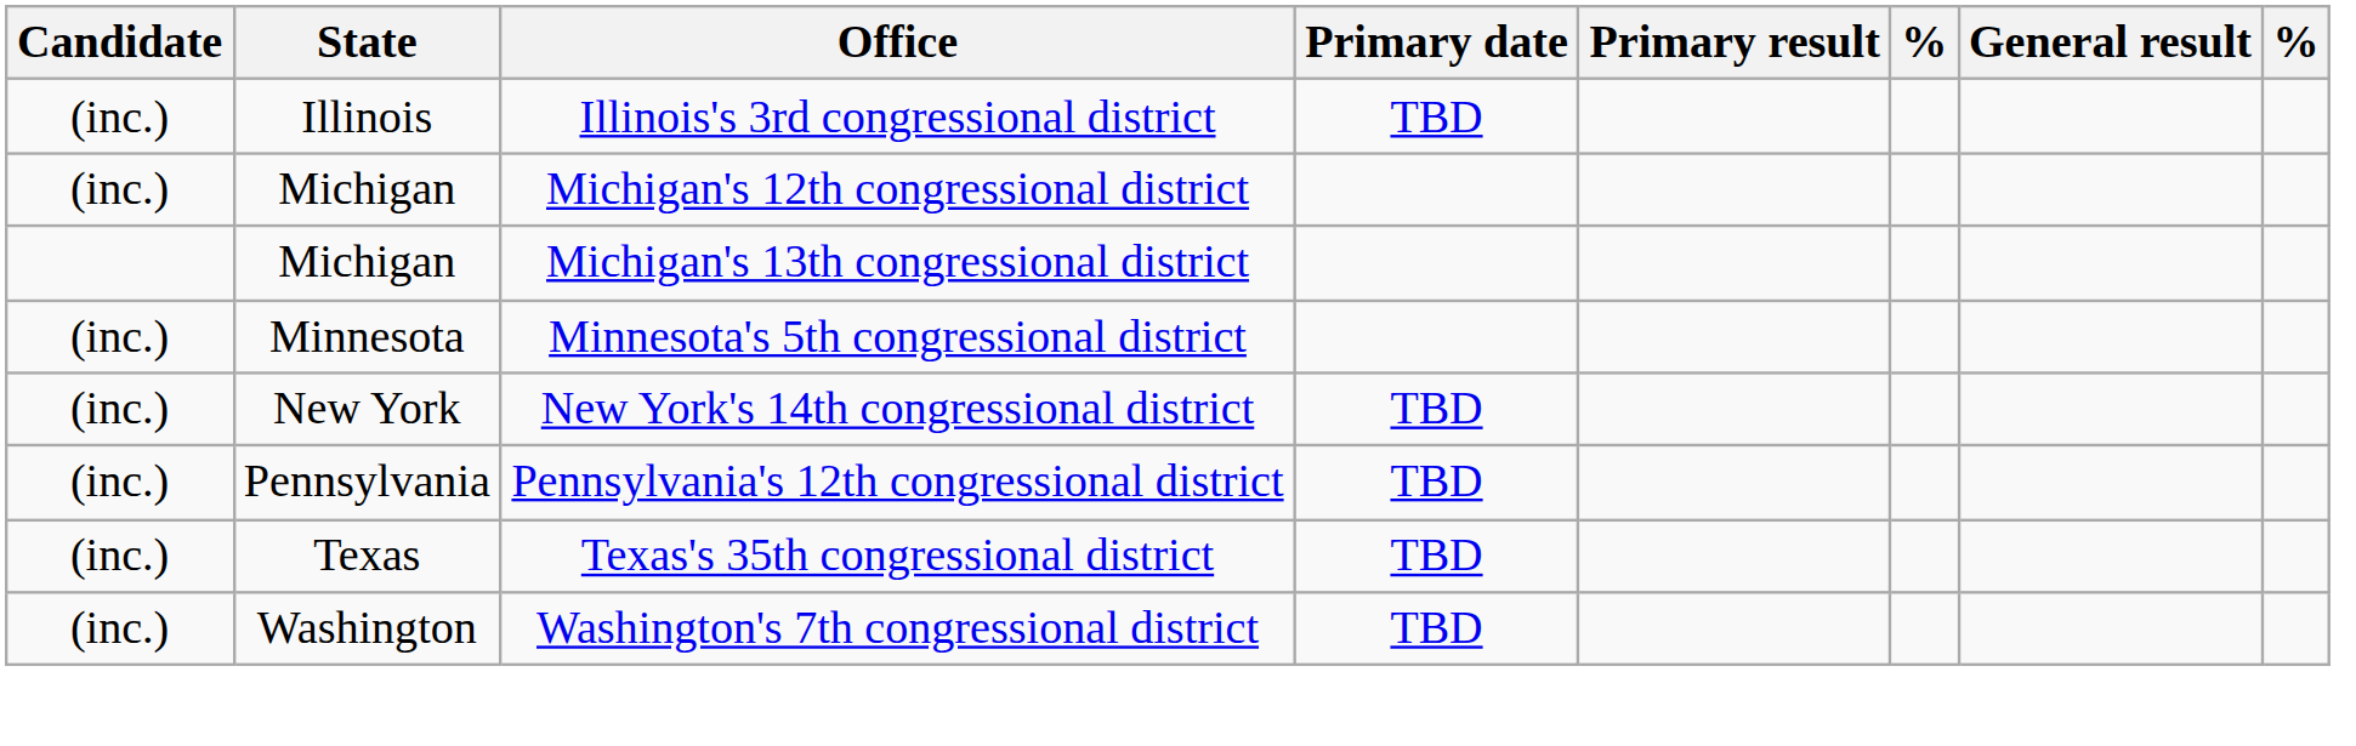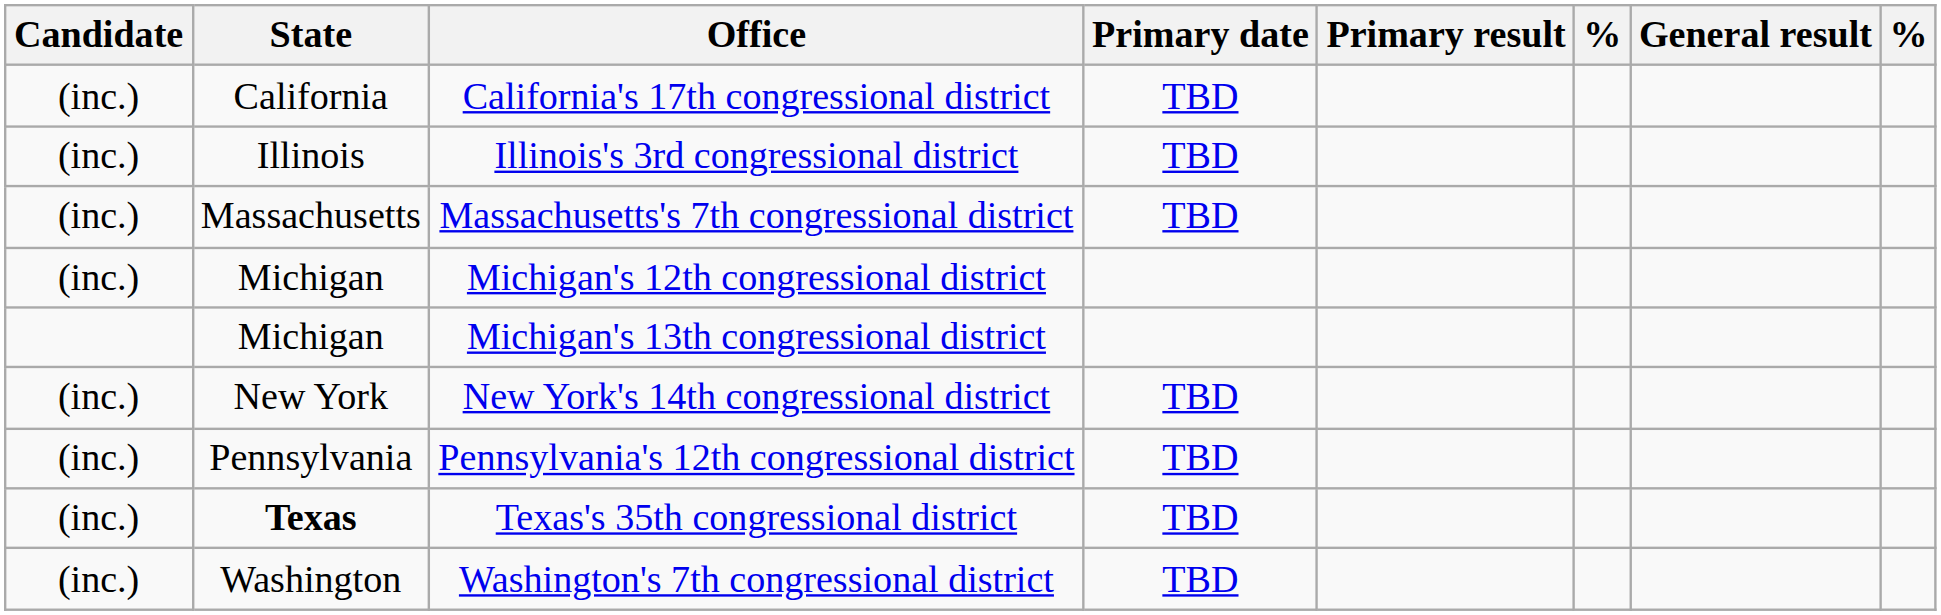+ row: (inc.) | California | California's 17th congressional district | TBD
+ row: (inc.) | Massachusetts | Massachusetts's 7th congressional district | TBD
- row: (inc.) | Minnesota | Minnesota's 5th congressional district
Texas's 35th congressional district | State: normal -> bold
